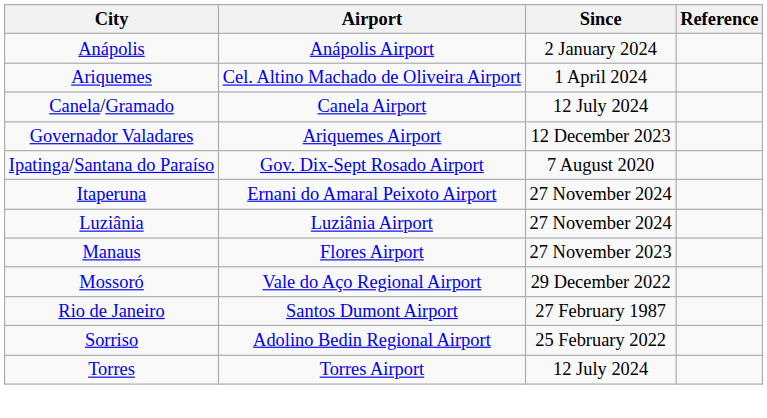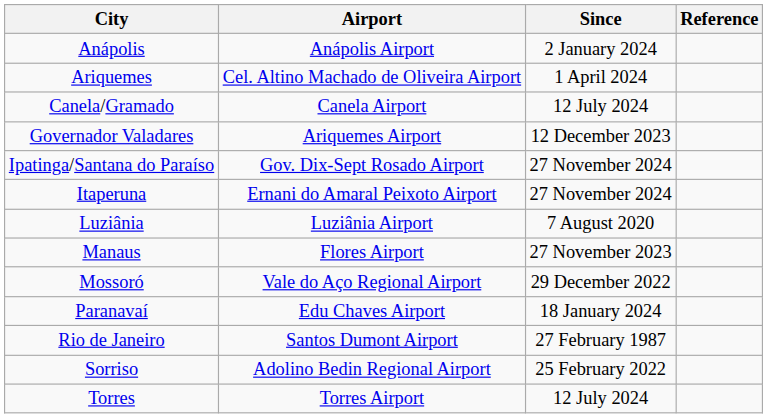Ipatinga/Santana do Paraíso | Since: 7 August 2020 -> 27 November 2024
Luziânia | Since: 27 November 2024 -> 7 August 2020
+ row: Paranavaí | Edu Chaves Airport | 18 January 2024
